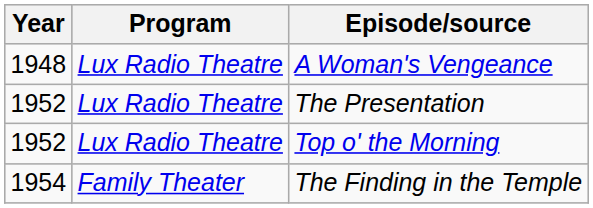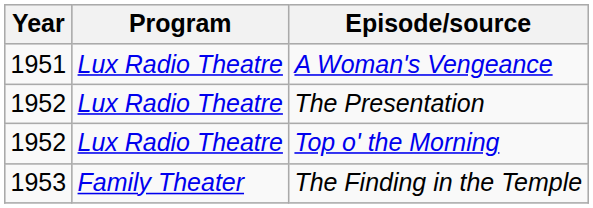A Woman's Vengeance | Year: 1948 -> 1951
The Finding in the Temple | Year: 1954 -> 1953
